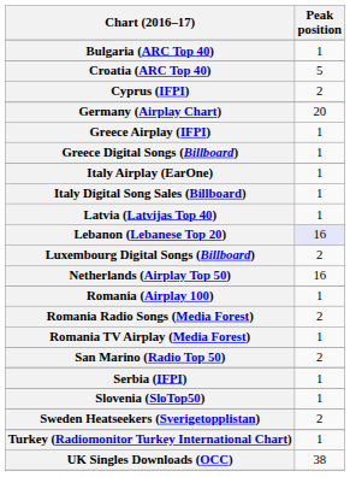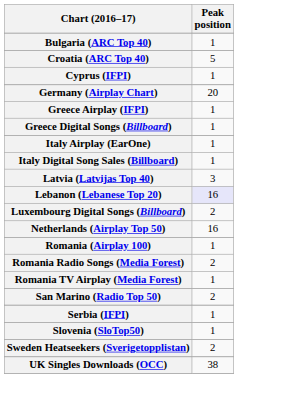Cyprus (IFPI) | Peak position: 2 -> 1
Latvia (Latvijas Top 40) | Peak position: 1 -> 3
- row: Turkey (Radiomonitor Turkey International Chart) | 1
